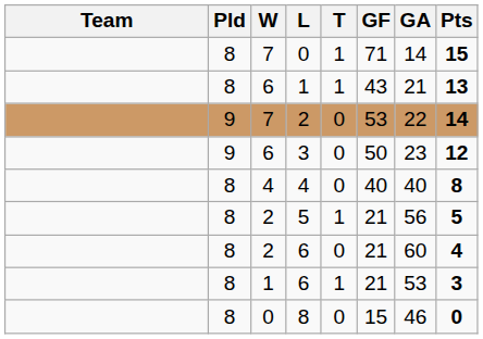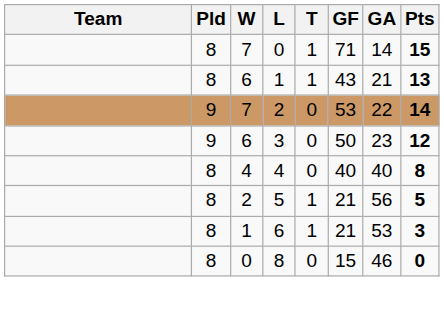- row: 8 | 2 | 6 | 0 | 21 | 60 | 4
